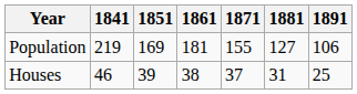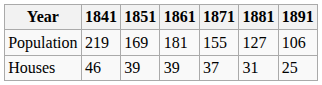Houses | 1861: 38 -> 39
